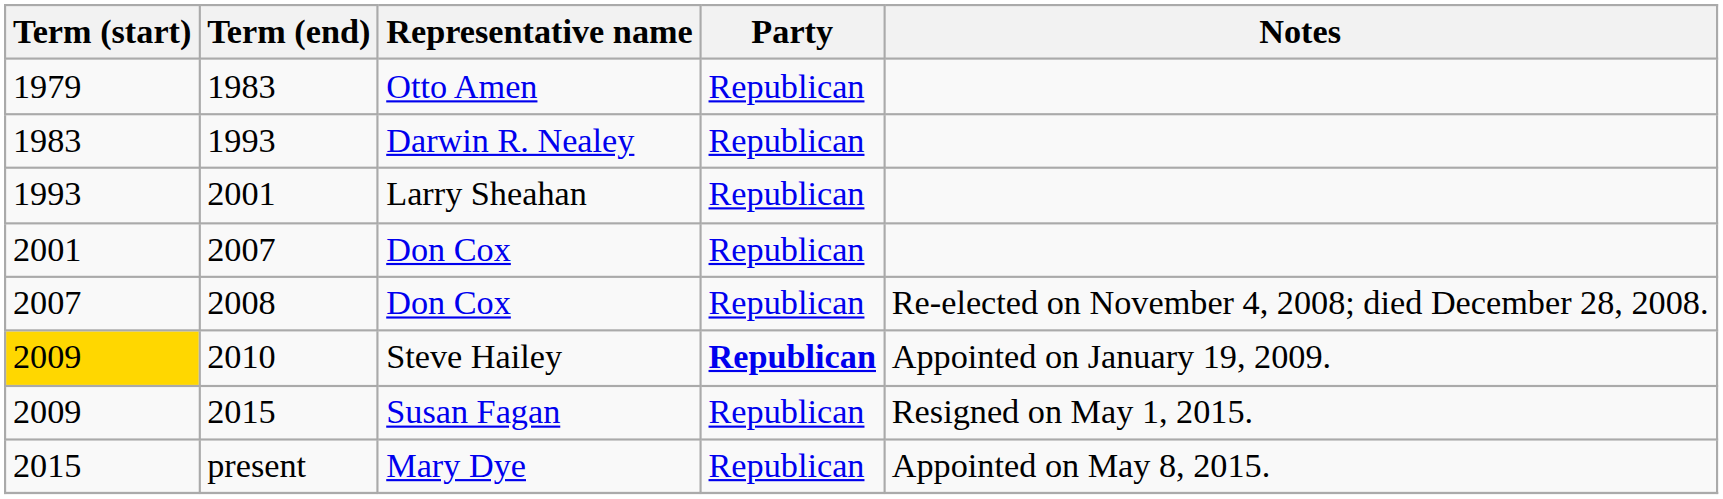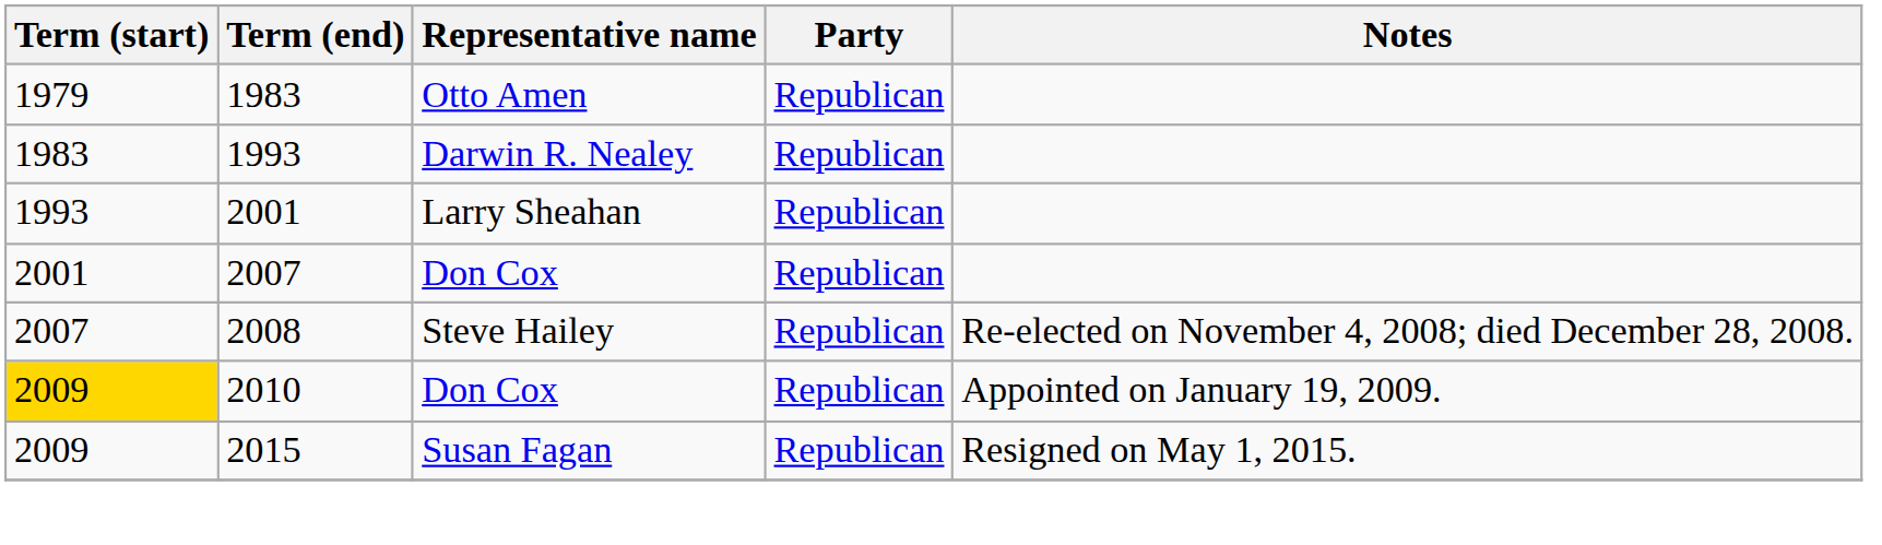2008 | Representative name: Don Cox -> Steve Hailey
2010 | Representative name: Steve Hailey -> Don Cox
2010 | Party: bold -> normal
- row: 2015 | present | Mary Dye | Republican | Appointed on May 8, 2015.
